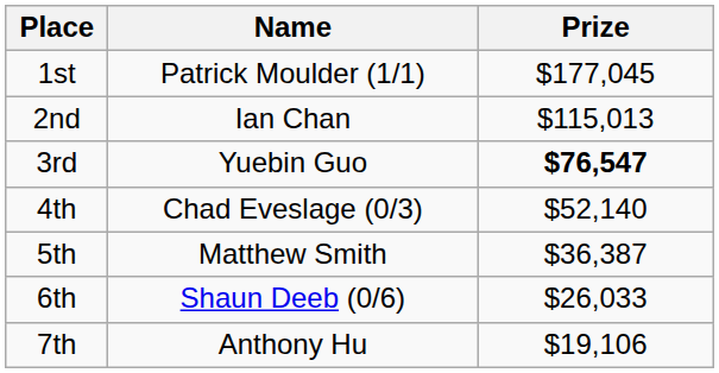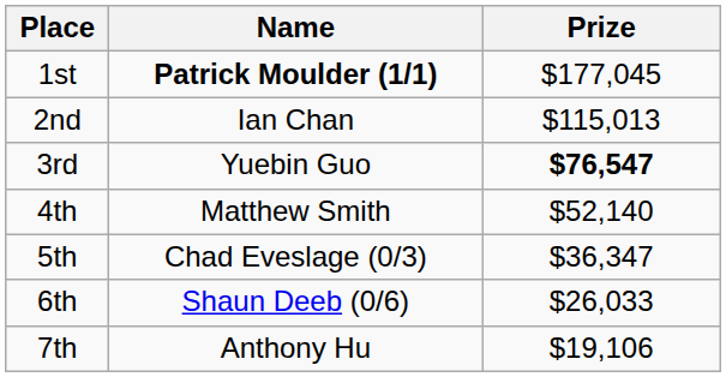1st | Name: normal -> bold
4th | Name: Chad Eveslage (0/3) -> Matthew Smith
5th | Name: Matthew Smith -> Chad Eveslage (0/3)
5th | Prize: $36,387 -> $36,347
